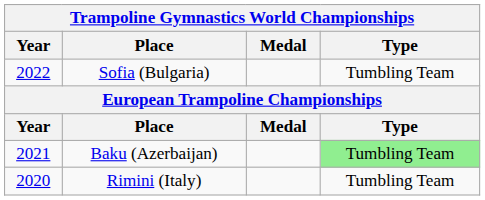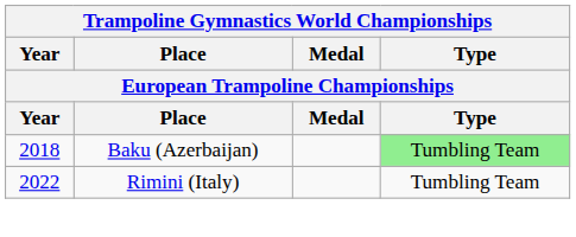- row: 2022 | Sofia (Bulgaria) | Tumbling Team
Baku (Azerbaijan) | Year: 2021 -> 2018
Rimini (Italy) | Year: 2020 -> 2022
